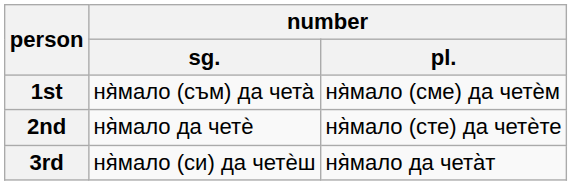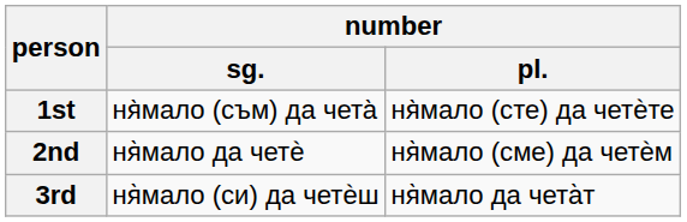1st | number / pl.: ня̀мало (сме) да четѐм -> ня̀мало (сте) да четѐте
2nd | number / pl.: ня̀мало (сте) да четѐте -> ня̀мало (сме) да четѐм
